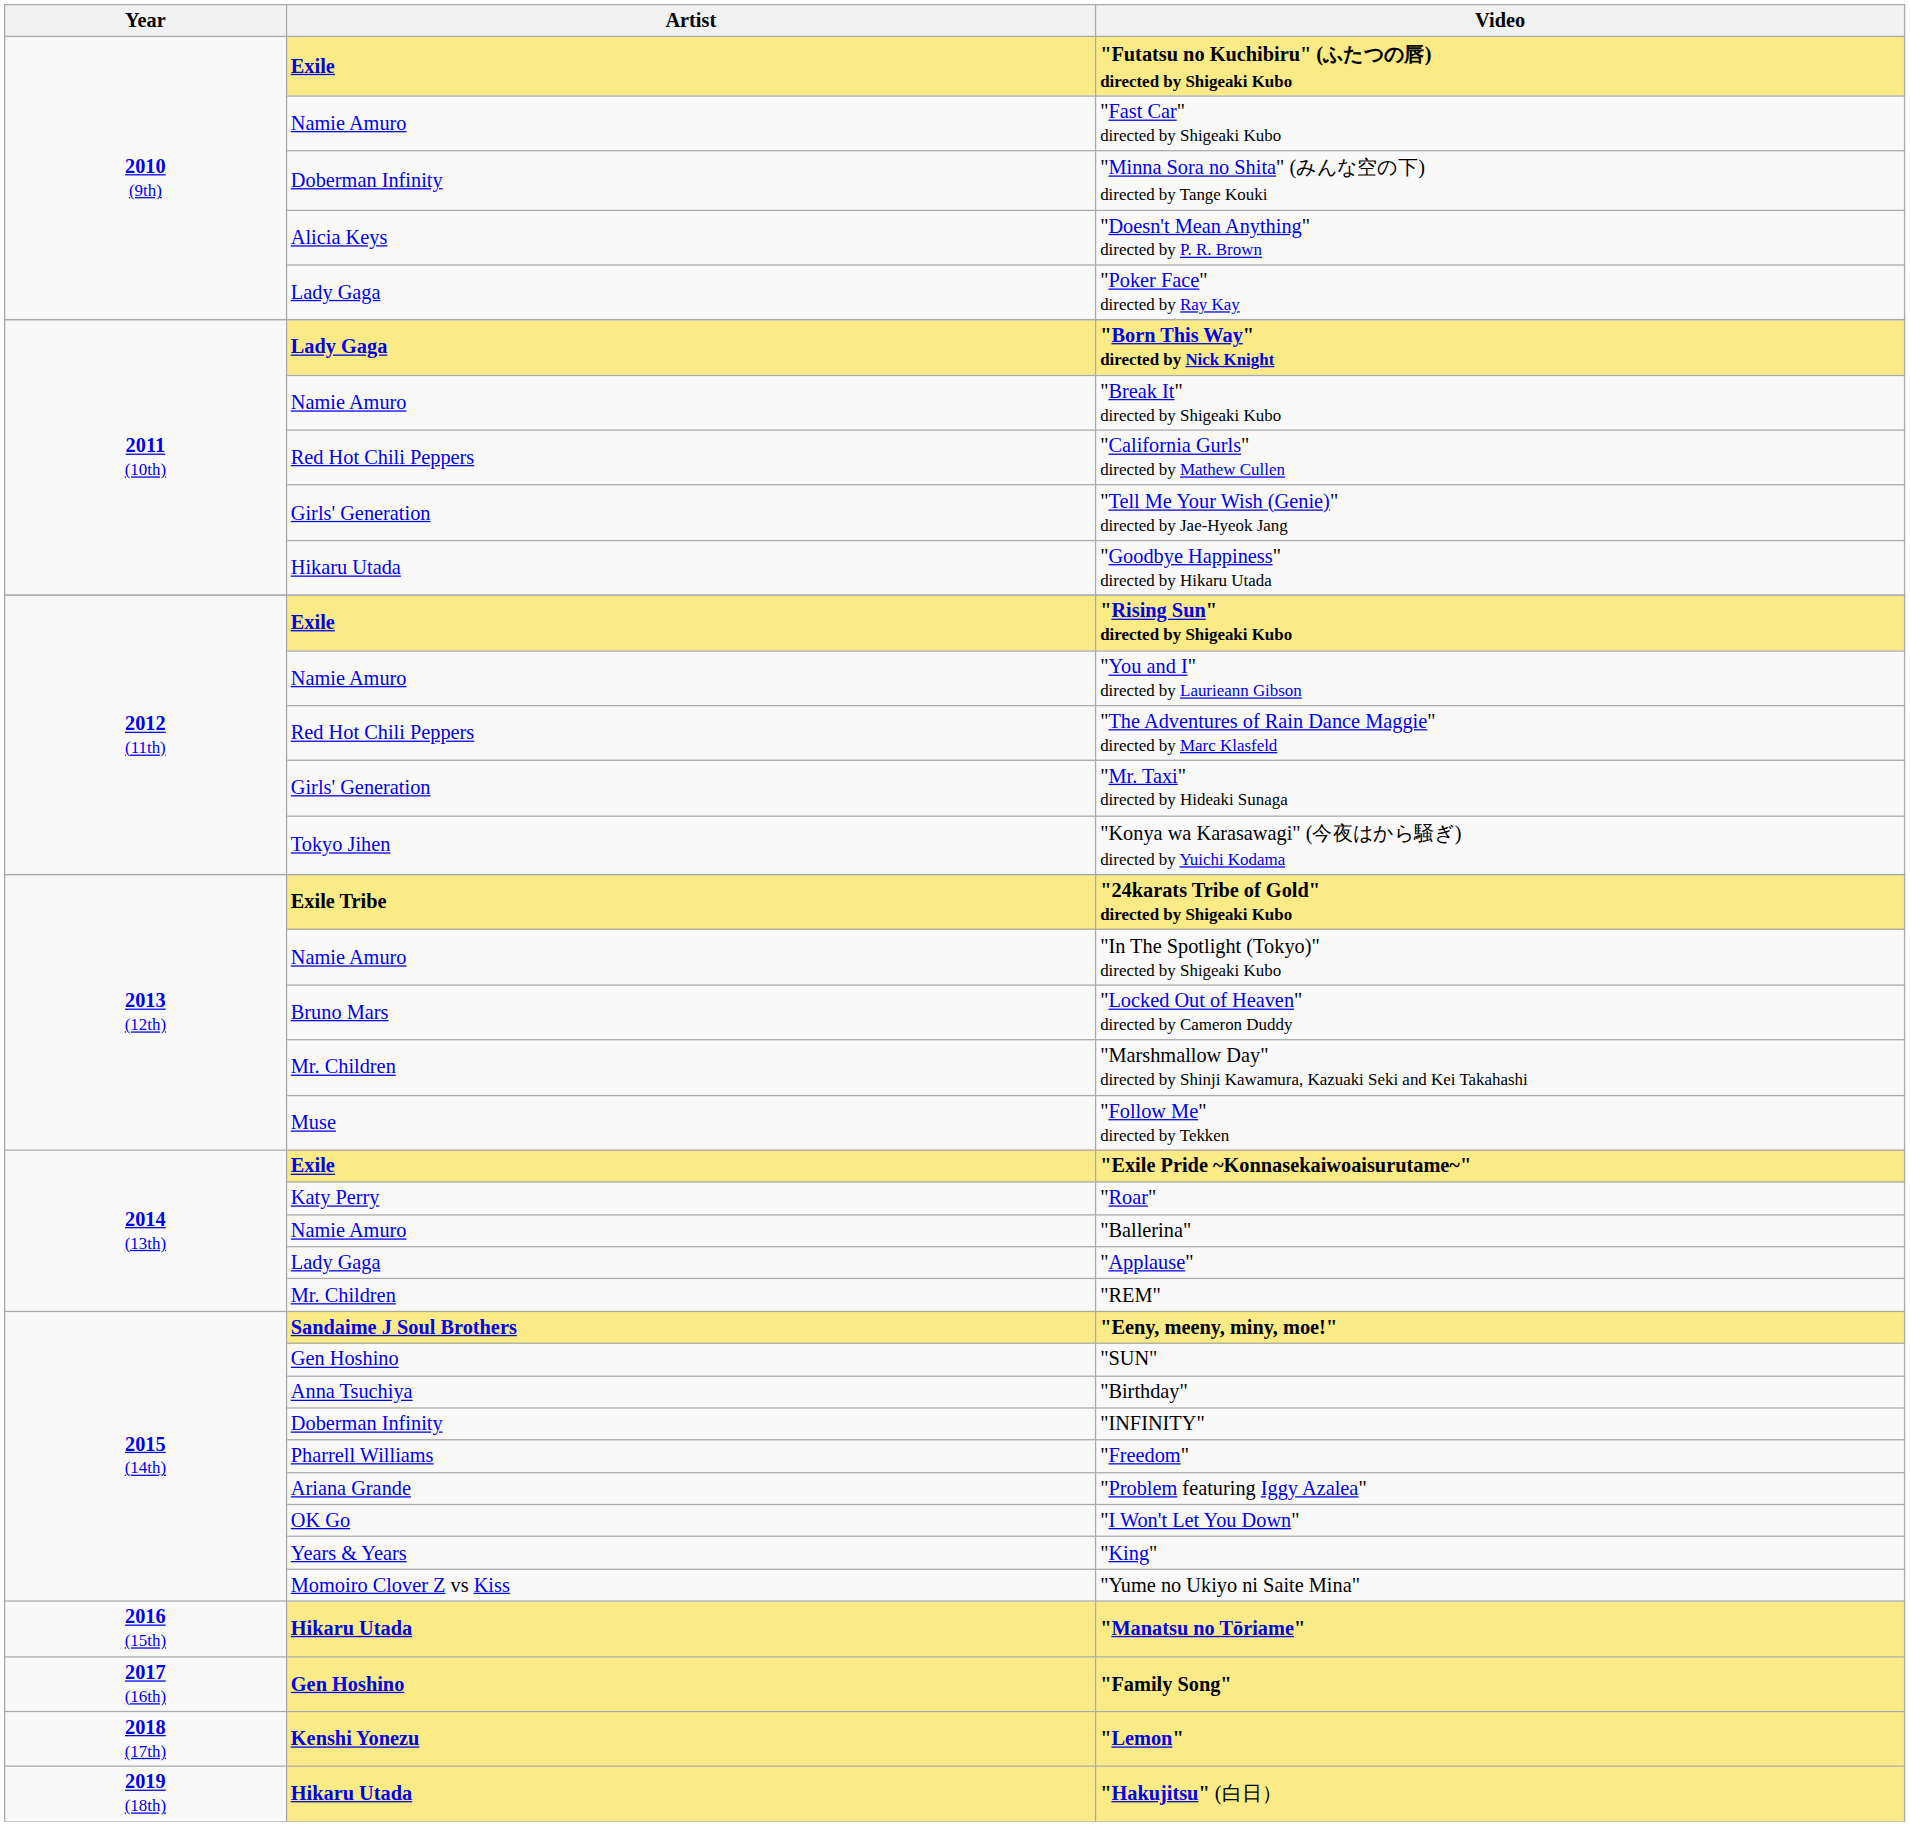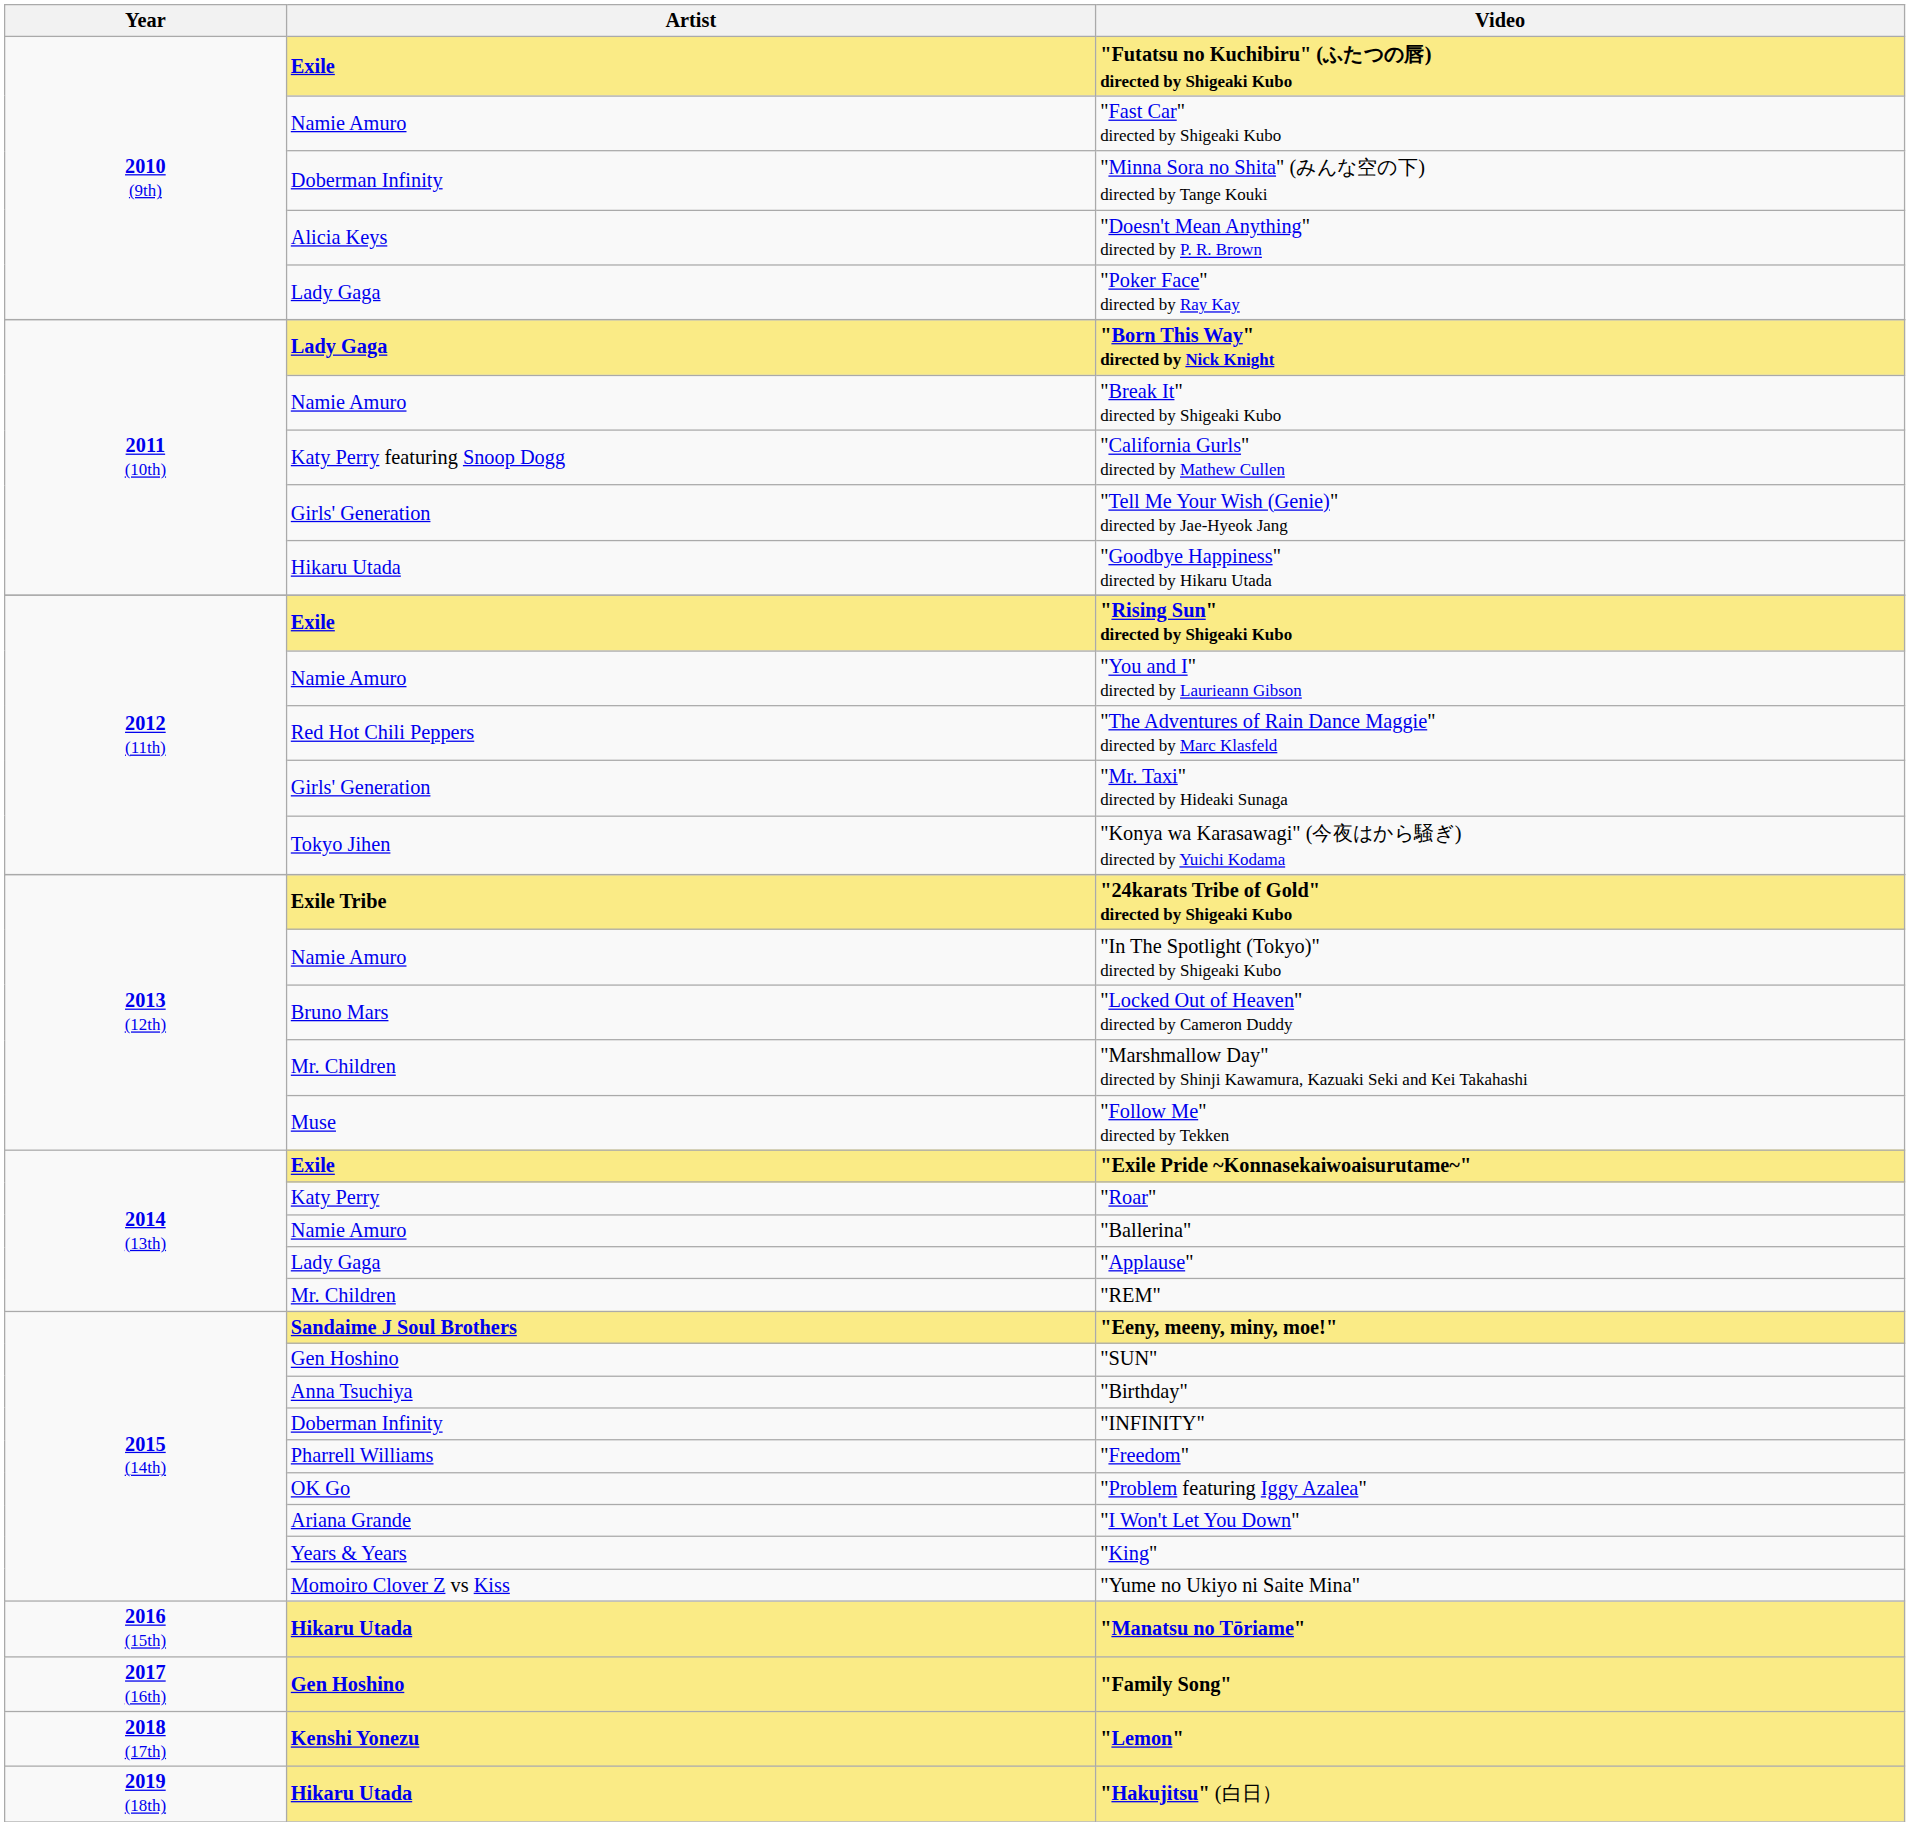"California Gurls" directed by Mathew Cullen | Artist: Red Hot Chili Peppers -> Katy Perry featuring Snoop Dogg
"Problem featuring Iggy Azalea" | Artist: Ariana Grande -> OK Go
"I Won't Let You Down" | Artist: OK Go -> Ariana Grande
